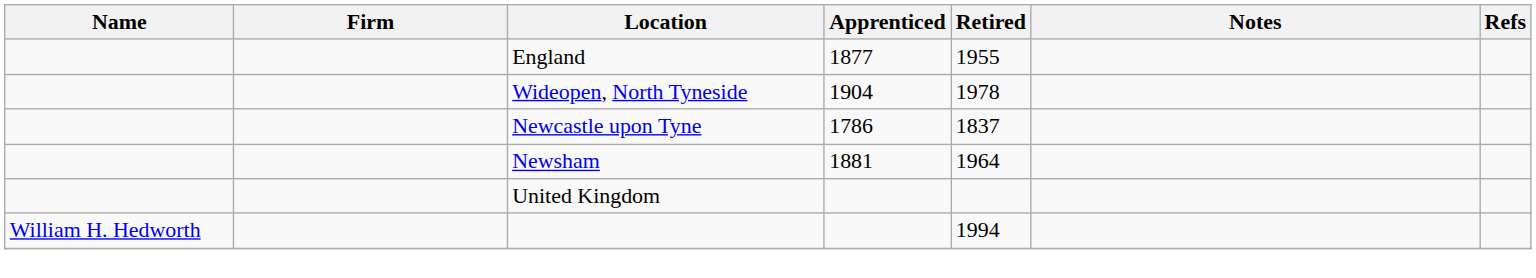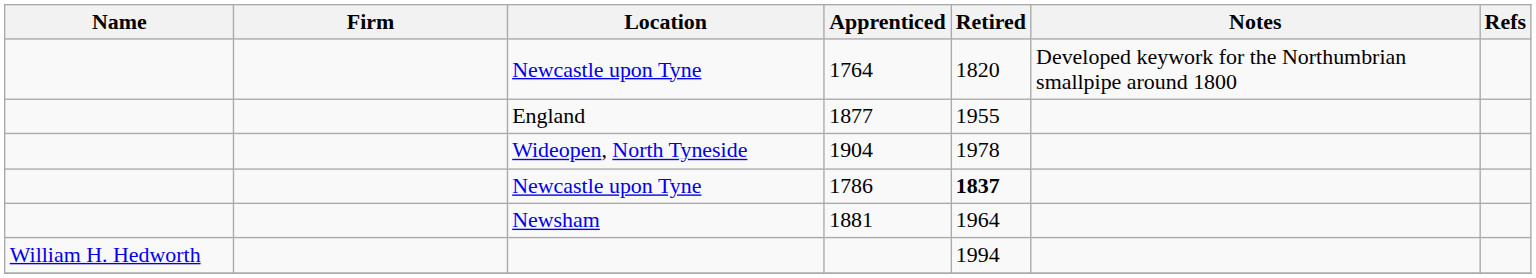+ row: Newcastle upon Tyne | 1764 | 1820 | Developed keywork for the Northumbrian smallpipe around 1800
Newcastle upon Tyne / 1786 | Retired: normal -> bold
- row: United Kingdom
